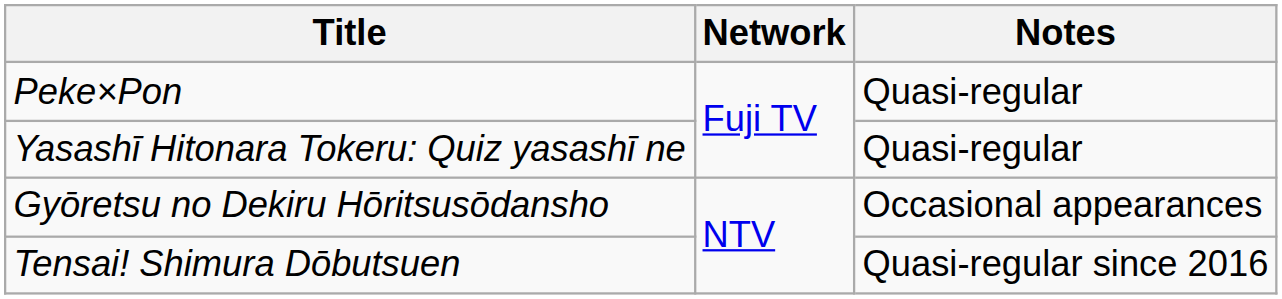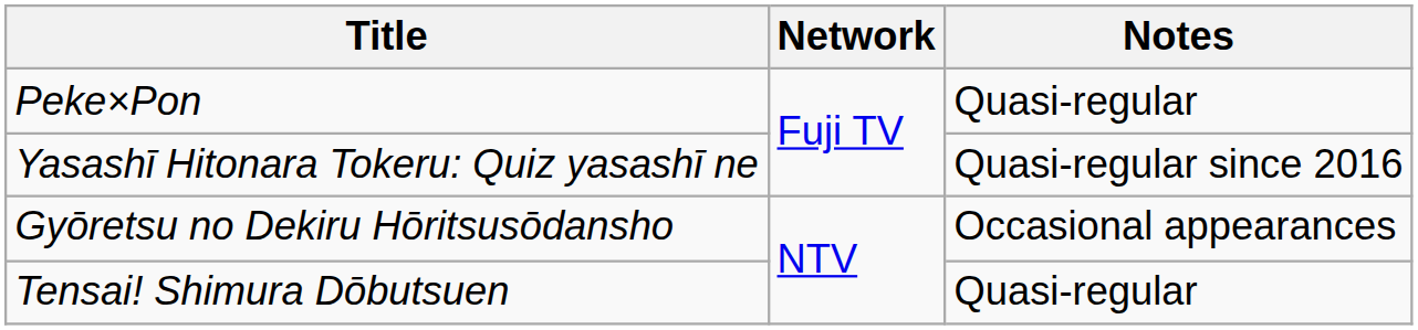Yasashī Hitonara Tokeru: Quiz yasashī ne | Notes: Quasi-regular -> Quasi-regular since 2016
Tensai! Shimura Dōbutsuen | Notes: Quasi-regular since 2016 -> Quasi-regular
